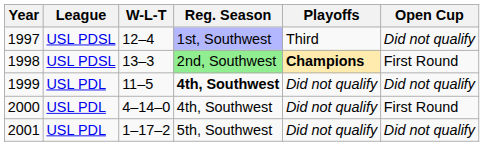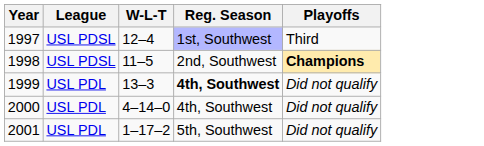- column: Open Cup | Did not qualify | First Round | Did not qualify | First Round | Did not qualify
1998 | W-L-T: 13–3 -> 11–5
1998 | Reg. Season: lightgreen background -> no background
1999 | W-L-T: 11–5 -> 13–3
